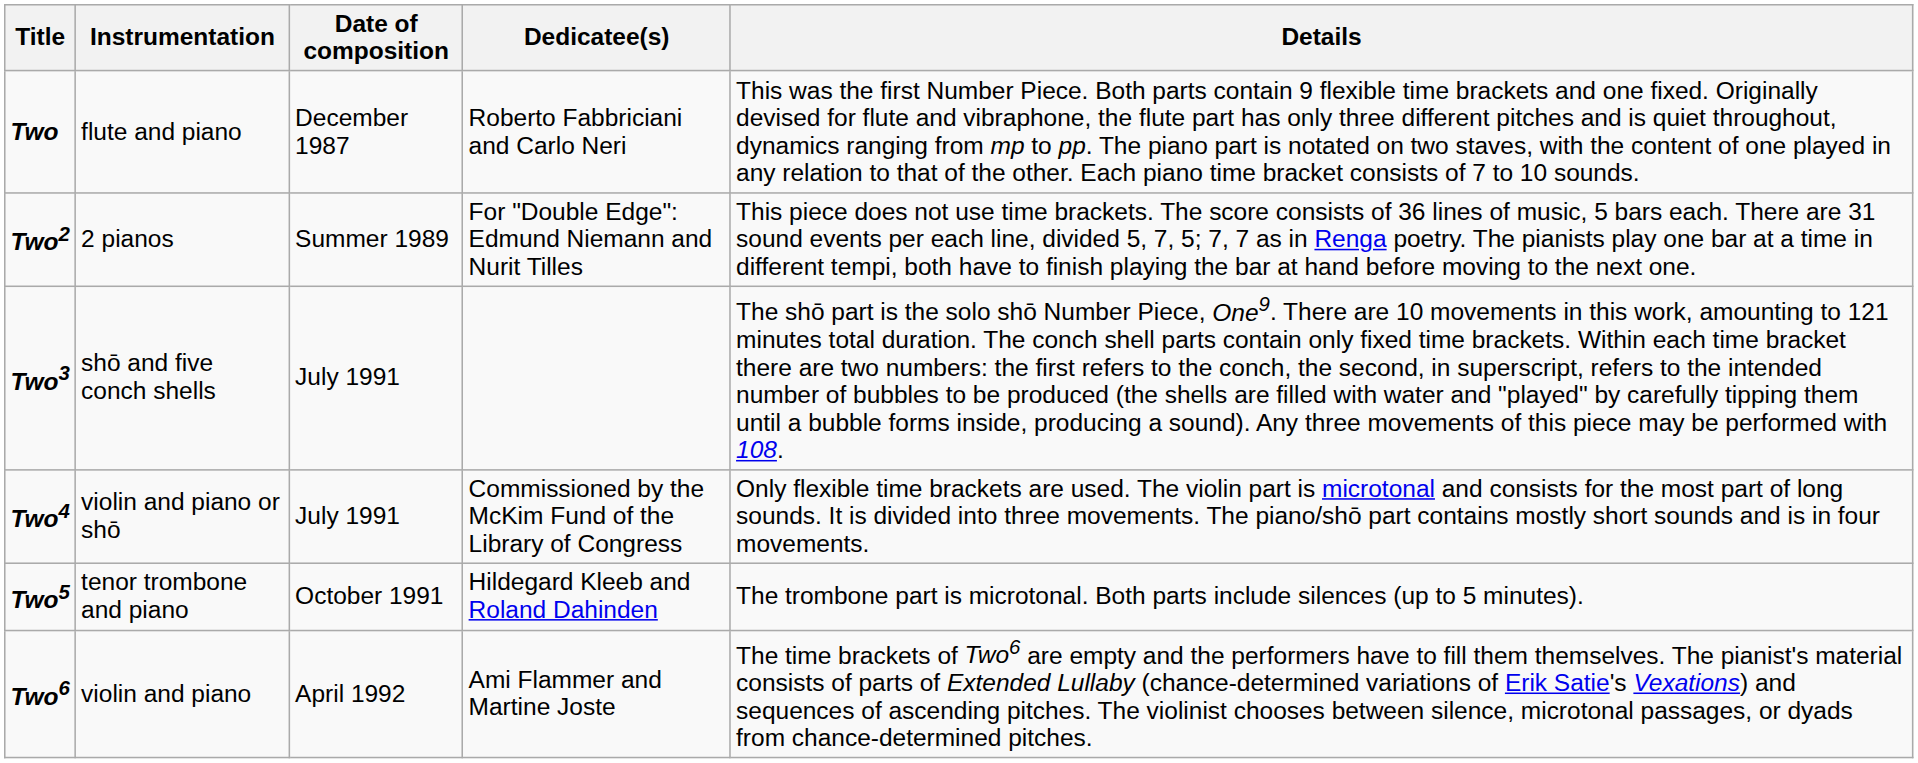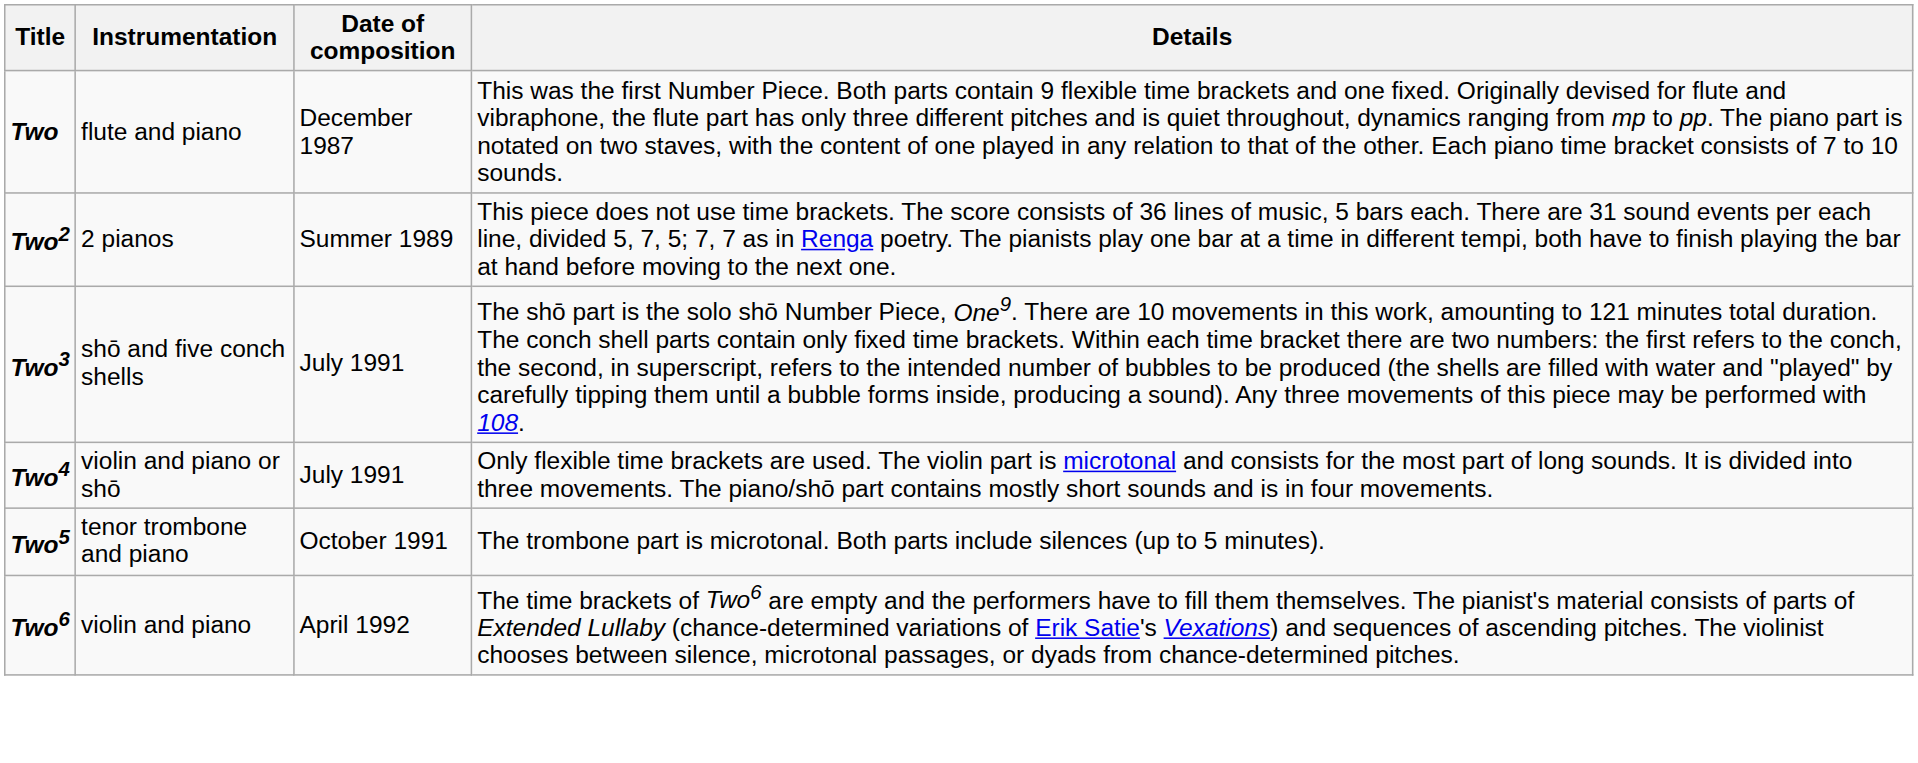- column: Dedicatee(s) | Roberto Fabbriciani and Carlo Neri | For "Double Edge": Edmund Niemann and Nurit Tilles | Commissioned by the McKim Fund of the Library of Congress | Hildegard Kleeb and Roland Dahinden | Ami Flammer and Martine Joste
